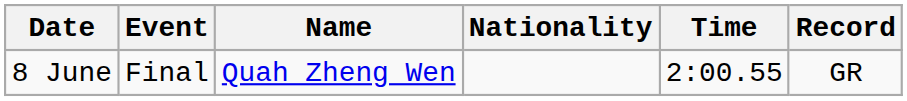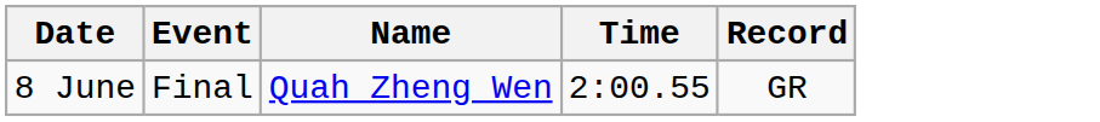- column: Nationality
